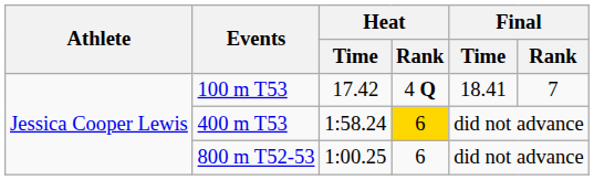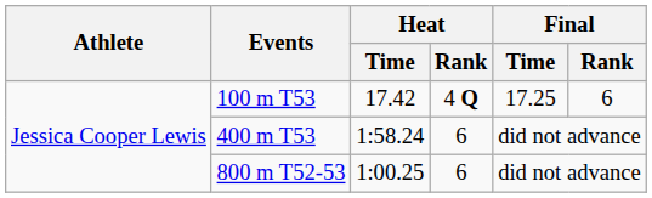100 m T53 | Final / Time: 18.41 -> 17.25
100 m T53 | Final / Rank: 7 -> 6
400 m T53 | Heat / Rank: gold background -> no background
